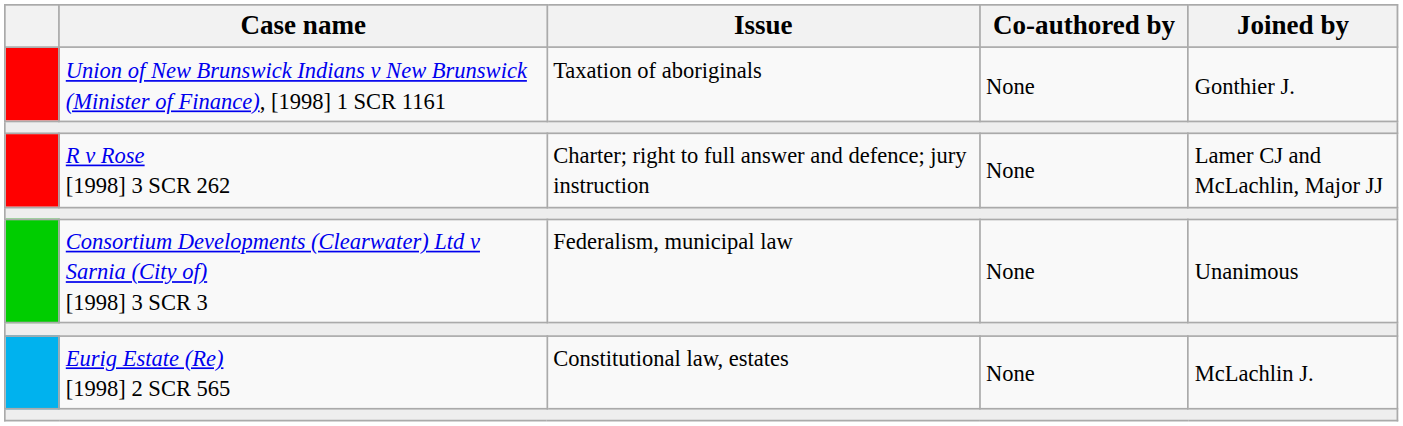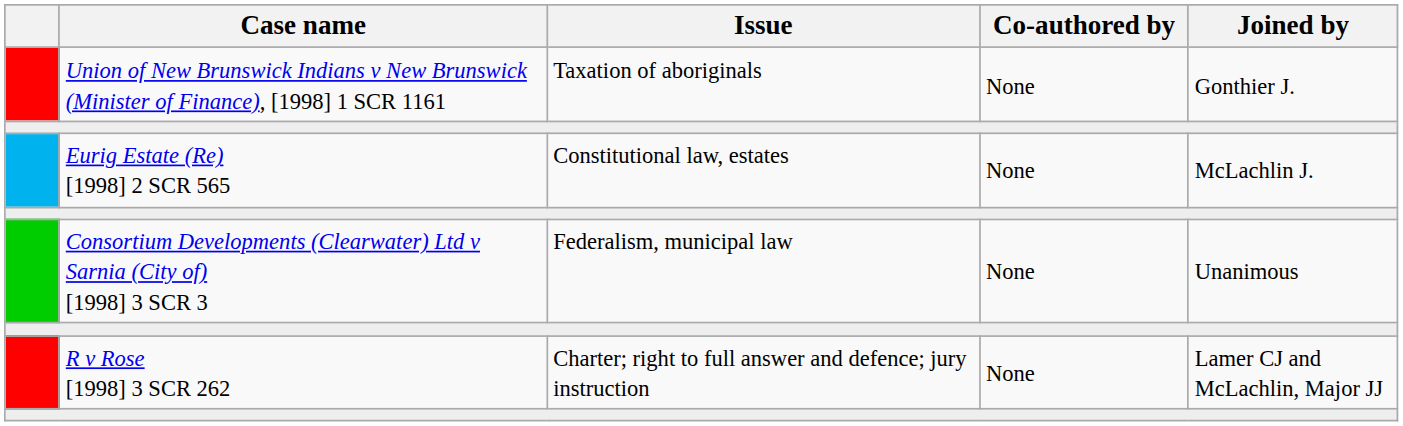rows swapped: Eurig Estate (Re) [1998] 2 SCR 565 <-> R v Rose [1998] 3 SCR 262
